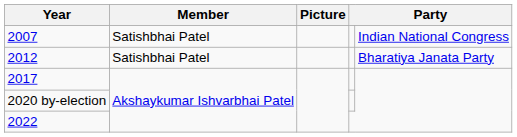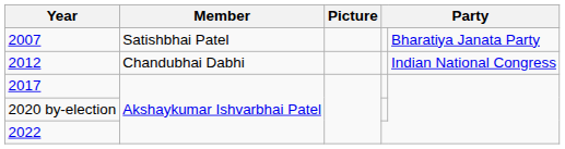2007 | column 5: Indian National Congress -> Bharatiya Janata Party
2012 | Member: Satishbhai Patel -> Chandubhai Dabhi
2012 | column 5: Bharatiya Janata Party -> Indian National Congress
